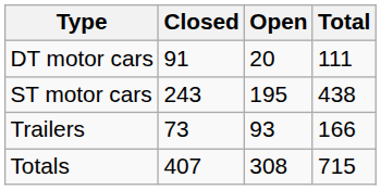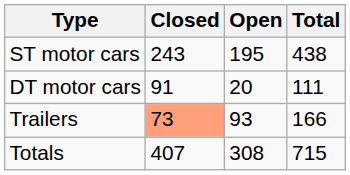rows swapped: DT motor cars <-> ST motor cars
Trailers | Closed: no background -> lightsalmon background
